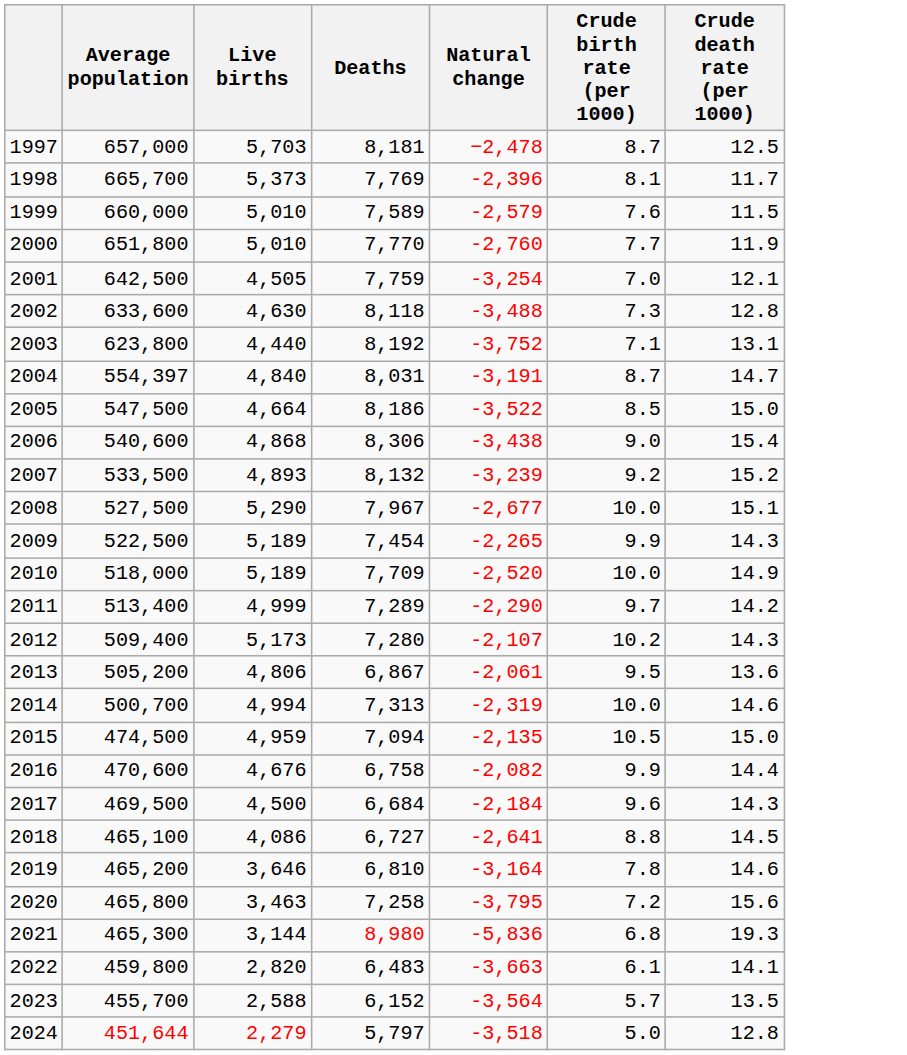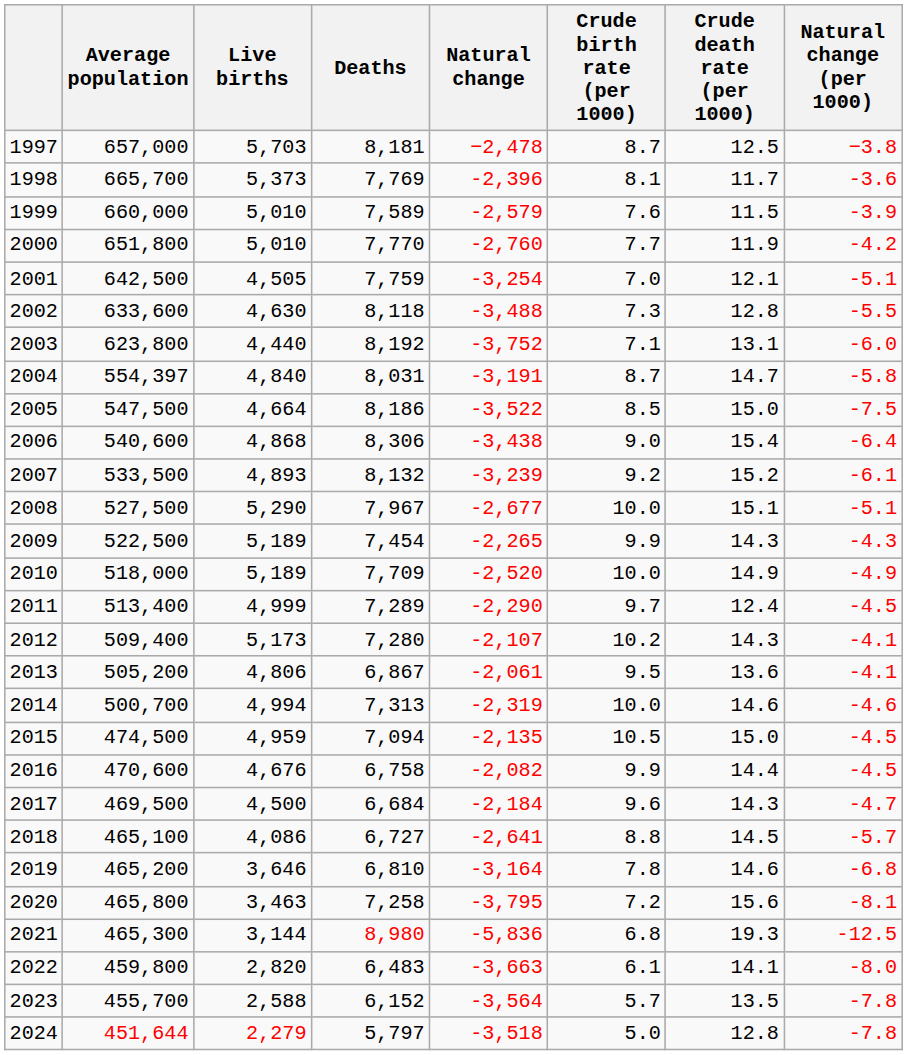+ column: Natural change (per 1000) | −3.8 | -3.6 | -3.9 | -4.2 | -5.1 | -5.5 | -6.0 | -5.8 | -7.5 | -6.4 | -6.1 | -5.1 | -4.3 | -4.9 | -4.5 | -4.1 | -4.1 | -4.6 | -4.5 | -4.5 | -4.7 | -5.7 | -6.8 | -8.1 | -12.5 | -8.0 | -7.8 | -7.8
2011 | Crude death rate (per 1000): 14.2 -> 12.4
